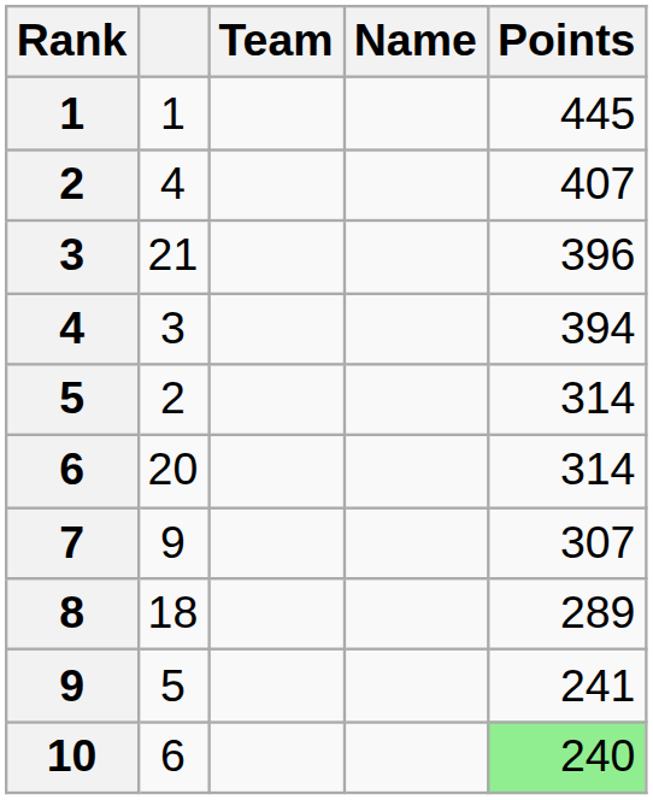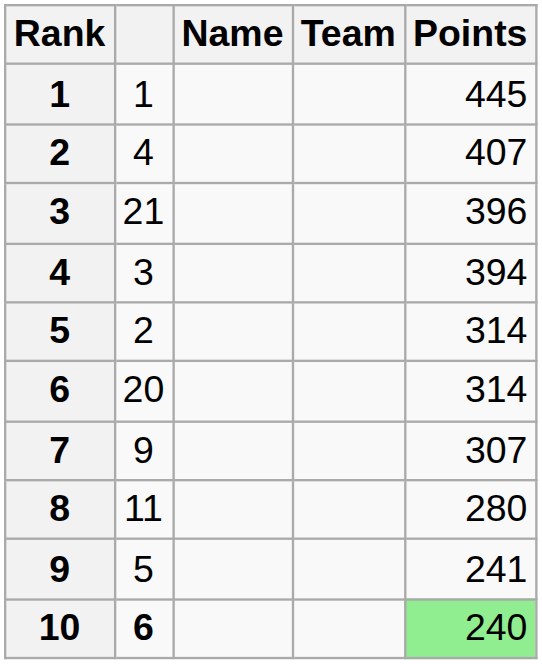columns swapped: Name <-> Team
8 | column 2: 18 -> 11
8 | Points: 289 -> 280
10 | column 2: normal -> bold
